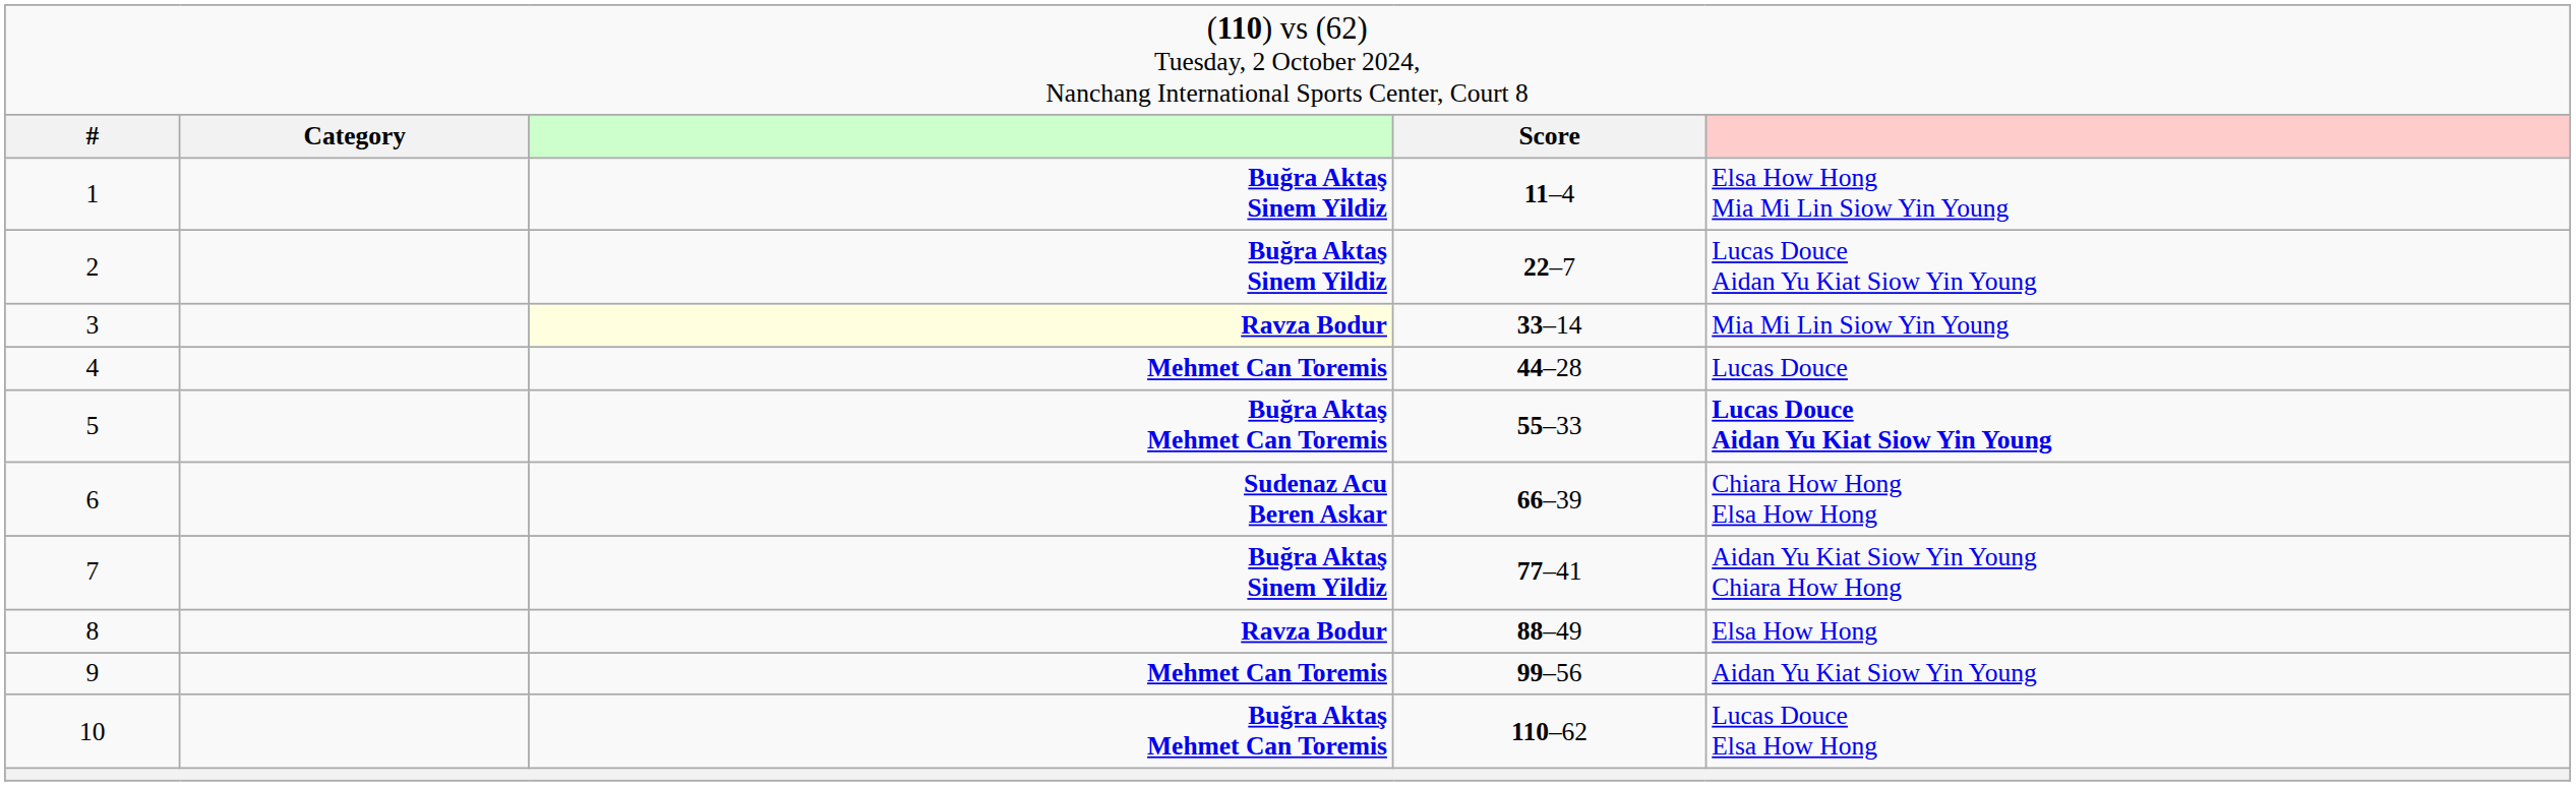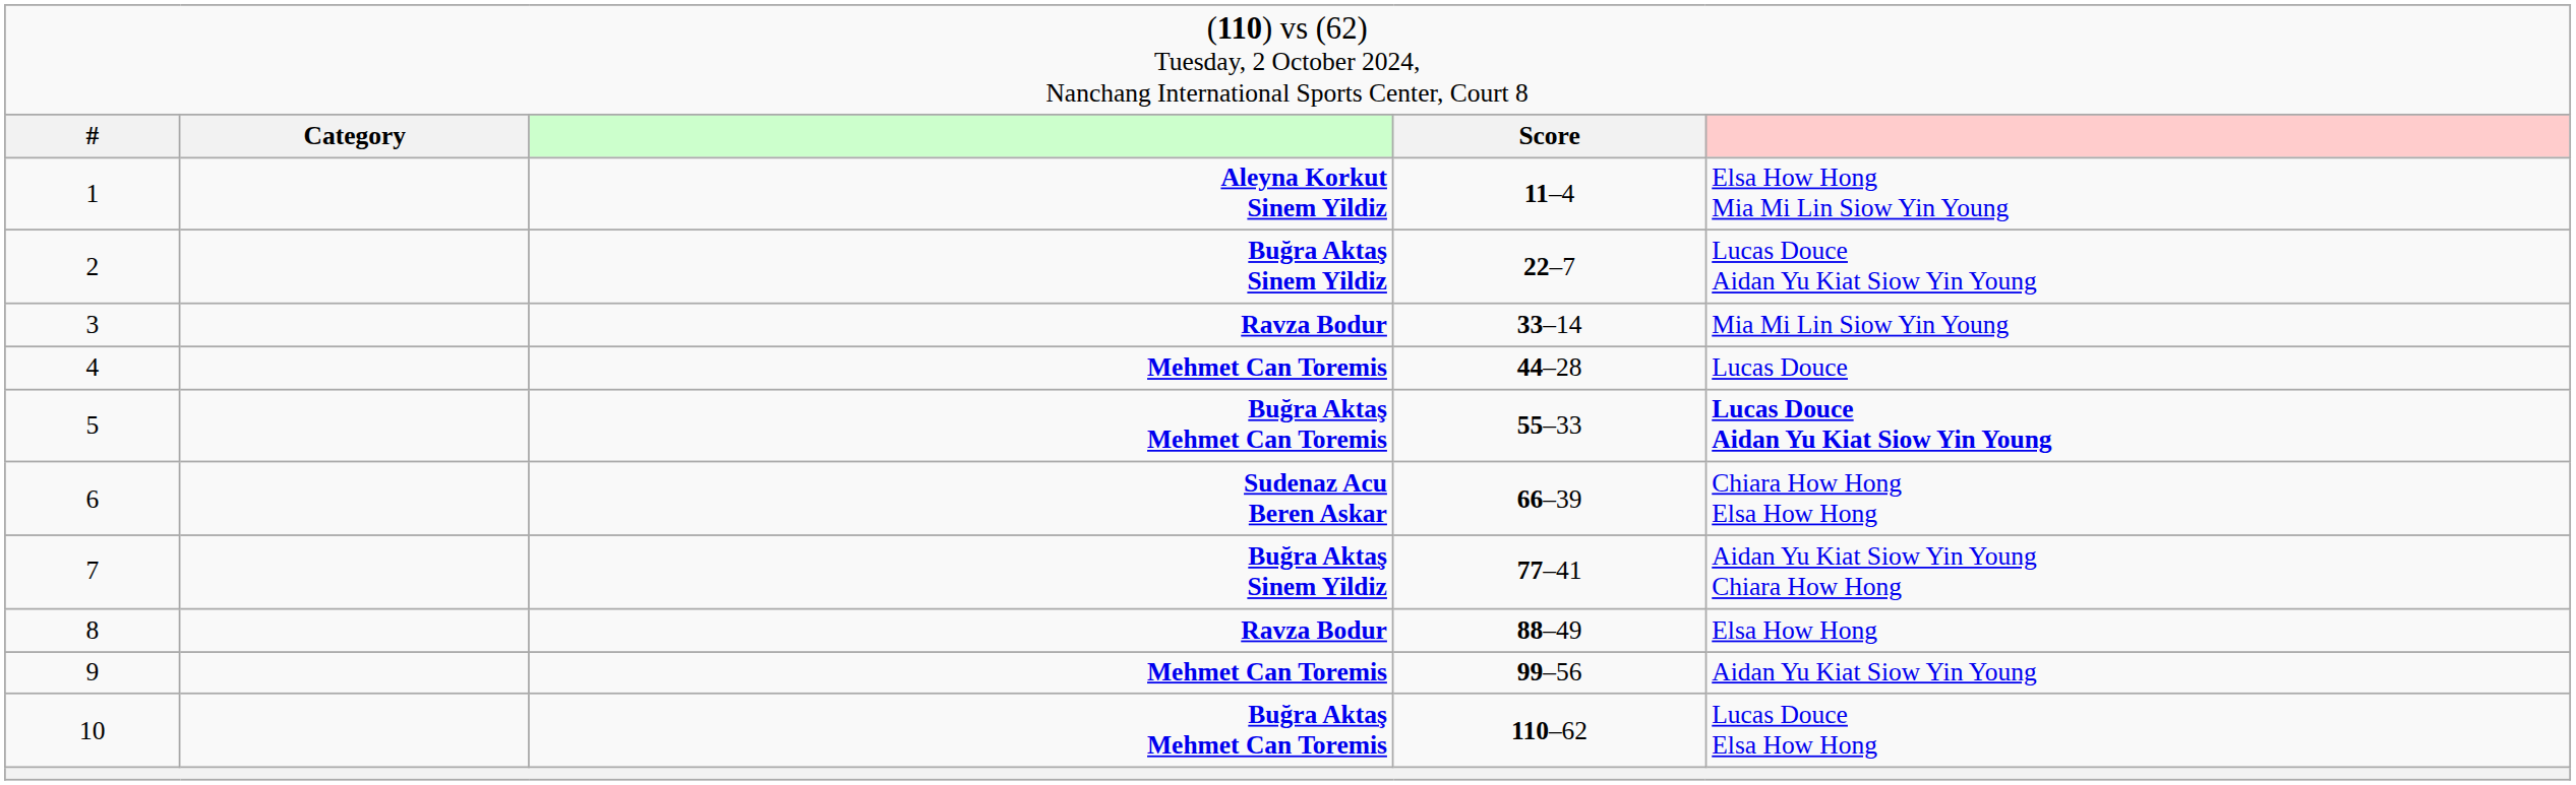1 | column 3: Buğra Aktaş Sinem Yildiz -> Aleyna Korkut Sinem Yildiz
3 | column 3: lightyellow background -> no background
